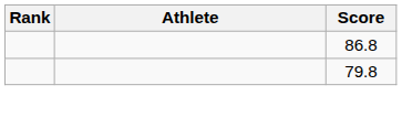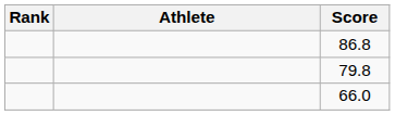+ row: 66.0
